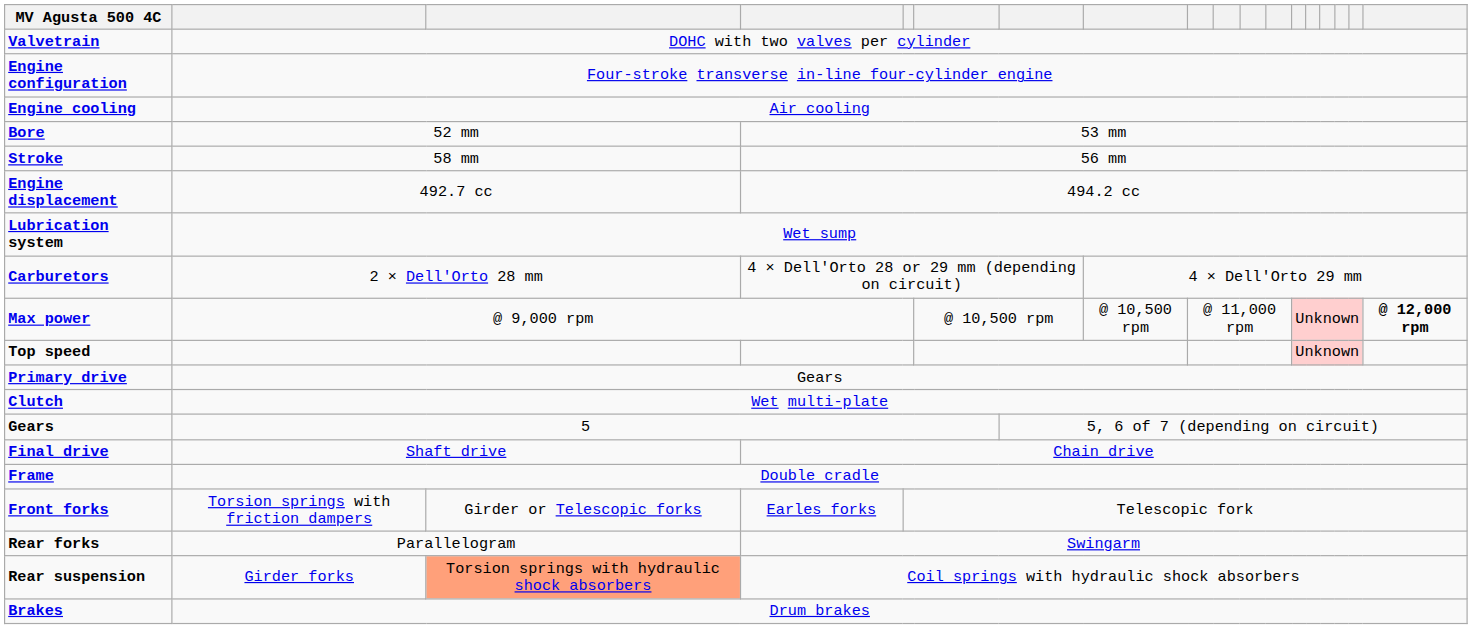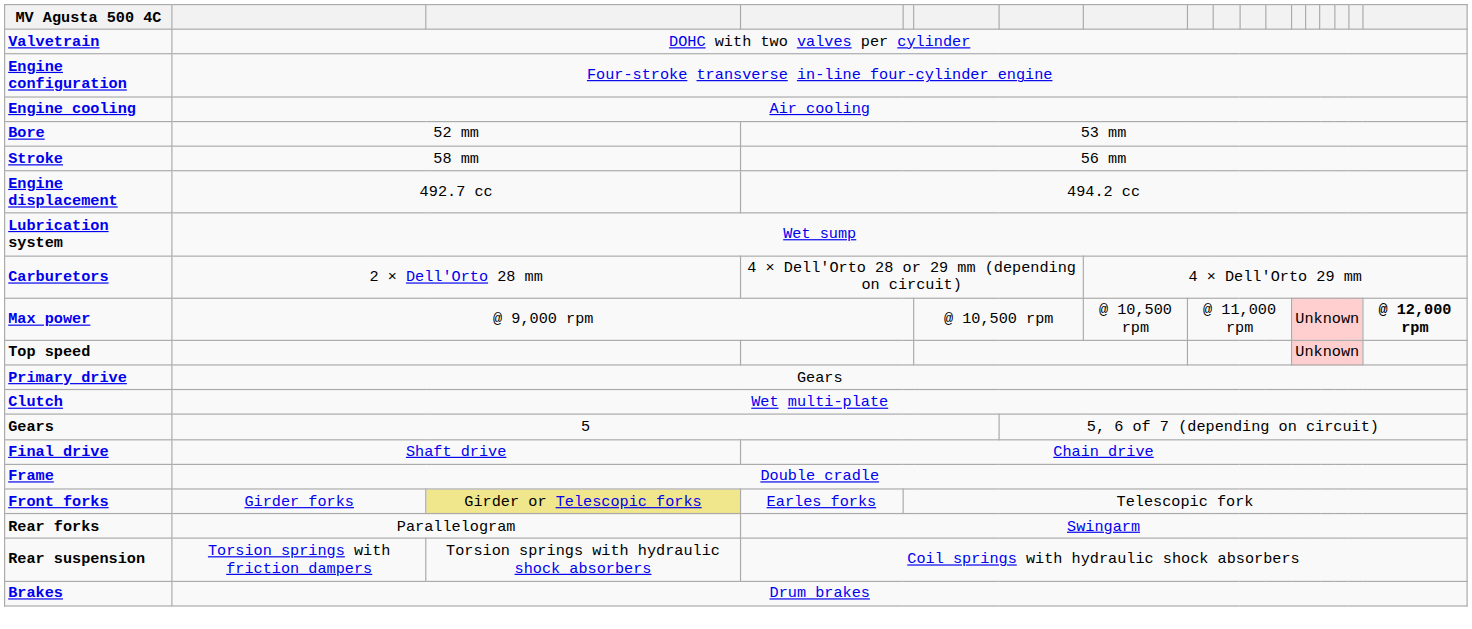Front forks | column 2: Torsion springs with friction dampers -> Girder forks
Front forks | column 3: no background -> khaki background
Rear suspension | column 2: Girder forks -> Torsion springs with friction dampers
Rear suspension | column 3: lightsalmon background -> no background
